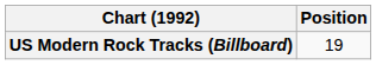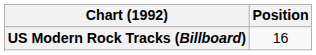US Modern Rock Tracks (Billboard) | Position: 19 -> 16
